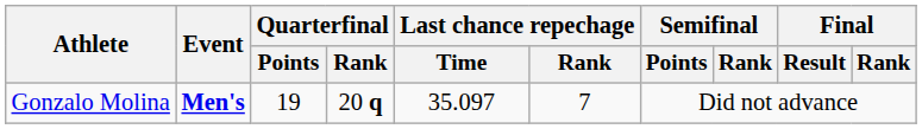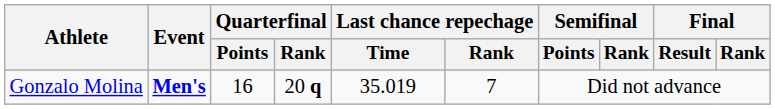Gonzalo Molina | Quarterfinal / Points: 19 -> 16
Gonzalo Molina | Last chance repechage / Time: 35.097 -> 35.019
